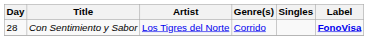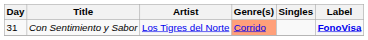Con Sentimiento y Sabor | Day: 28 -> 31
Con Sentimiento y Sabor | Genre(s): no background -> lightsalmon background
